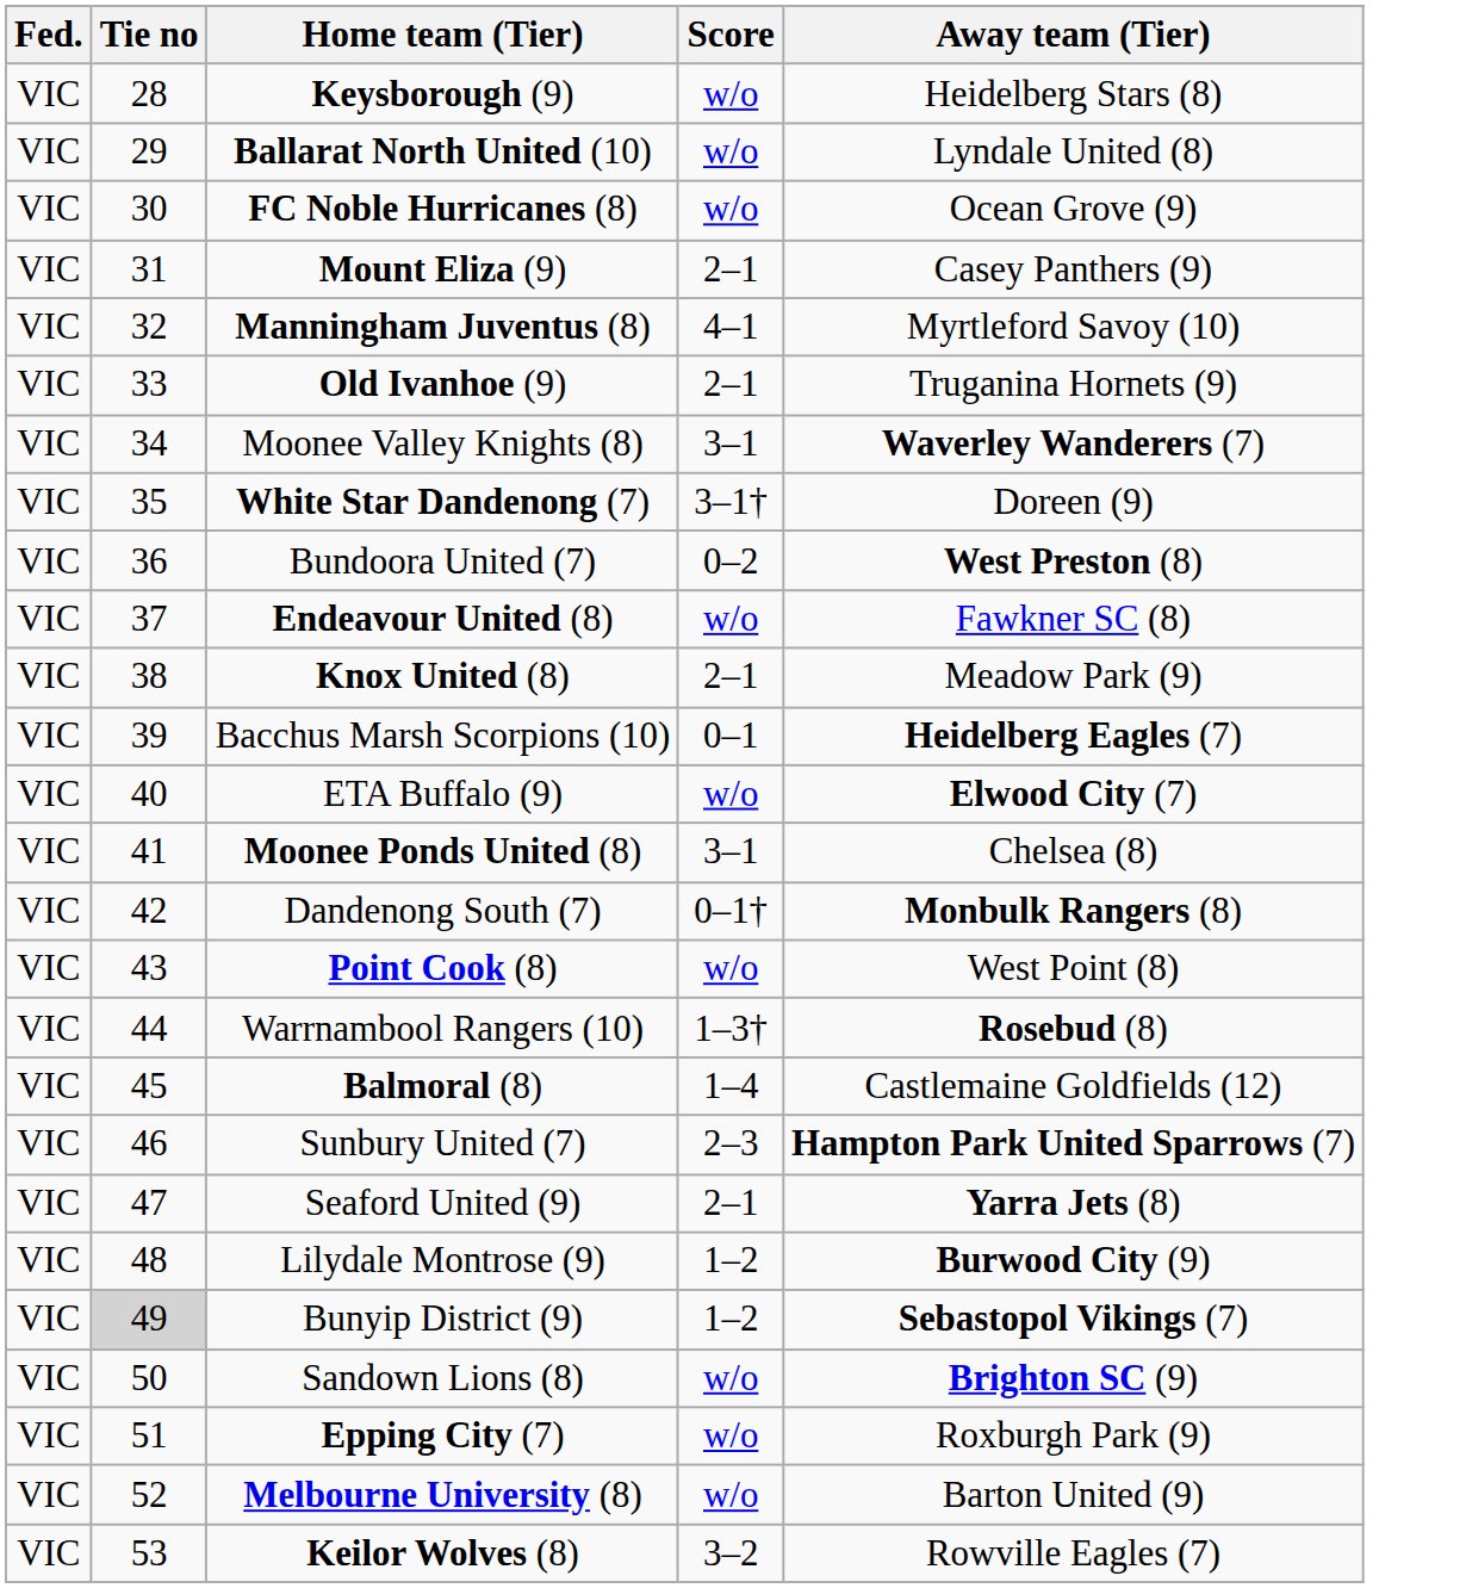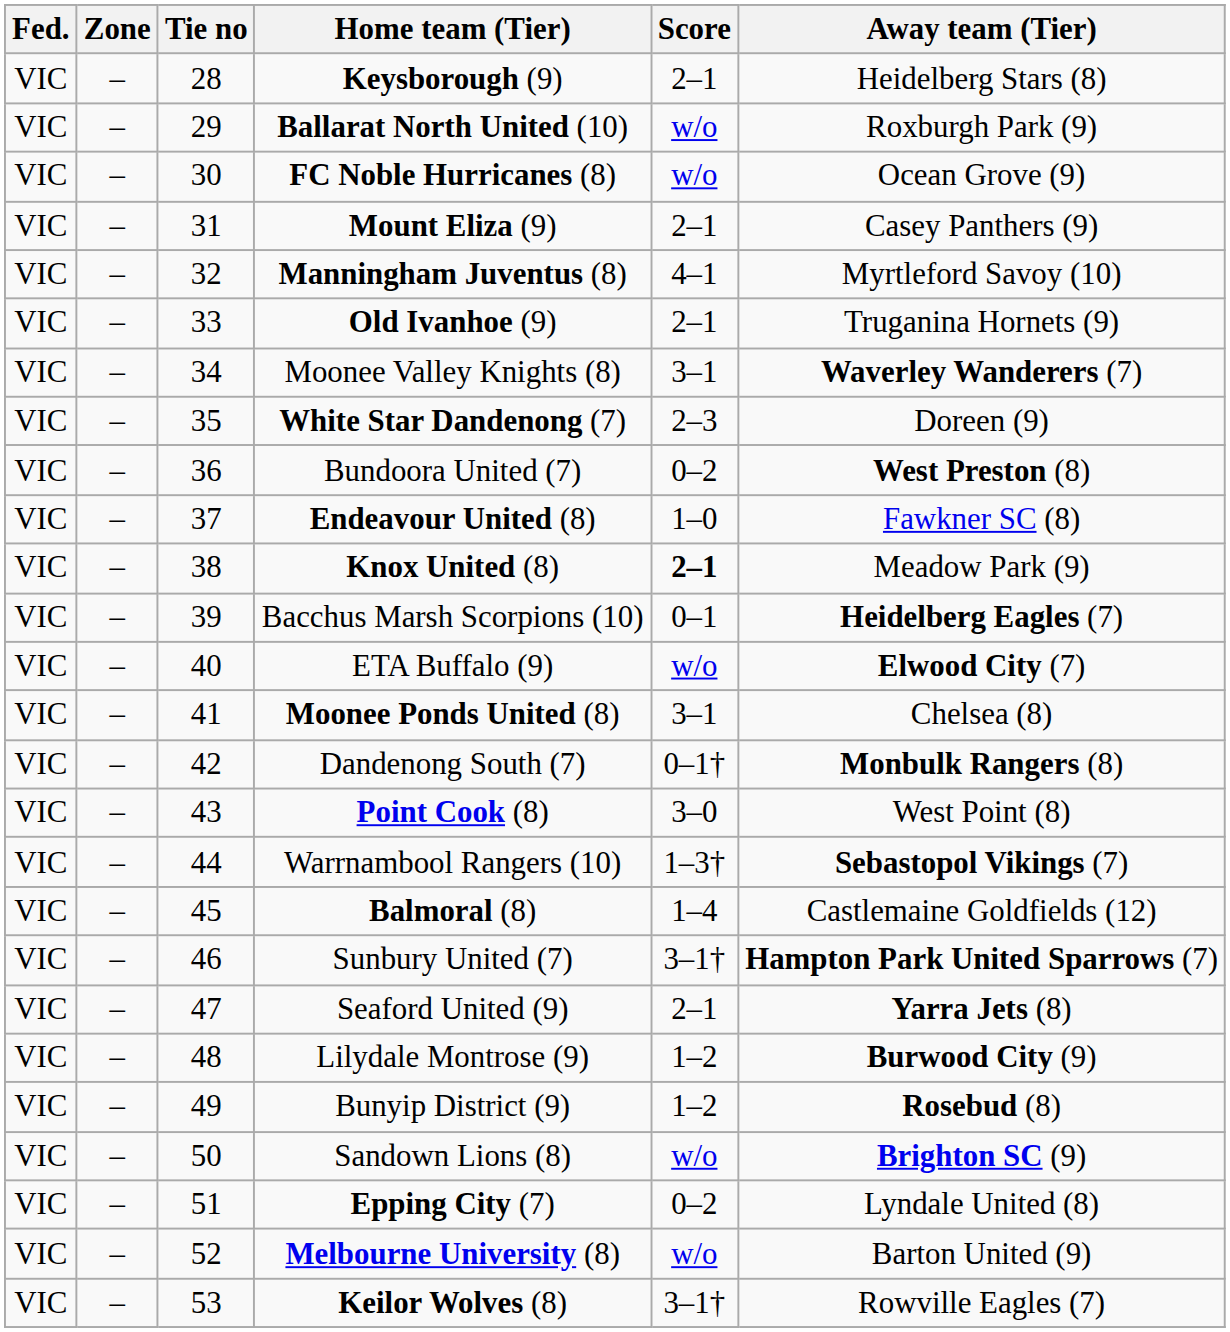+ column: Zone | – | – | – | – | – | – | – | – | – | – | – | – | – | – | – | – | – | – | – | – | – | – | – | – | – | –
Keysborough (9) | Score: w/o -> 2–1
Ballarat North United (10) | Away team (Tier): Lyndale United (8) -> Roxburgh Park (9)
White Star Dandenong (7) | Score: 3–1† -> 2–3
Endeavour United (8) | Score: w/o -> 1–0
Knox United (8) | Score: normal -> bold
Point Cook (8) | Score: w/o -> 3–0
Warrnambool Rangers (10) | Away team (Tier): Rosebud (8) -> Sebastopol Vikings (7)
Sunbury United (7) | Score: 2–3 -> 3–1†
Bunyip District (9) | Tie no: lightgrey background -> no background
Bunyip District (9) | Away team (Tier): Sebastopol Vikings (7) -> Rosebud (8)
Epping City (7) | Score: w/o -> 0–2
Epping City (7) | Away team (Tier): Roxburgh Park (9) -> Lyndale United (8)
Keilor Wolves (8) | Score: 3–2 -> 3–1†
